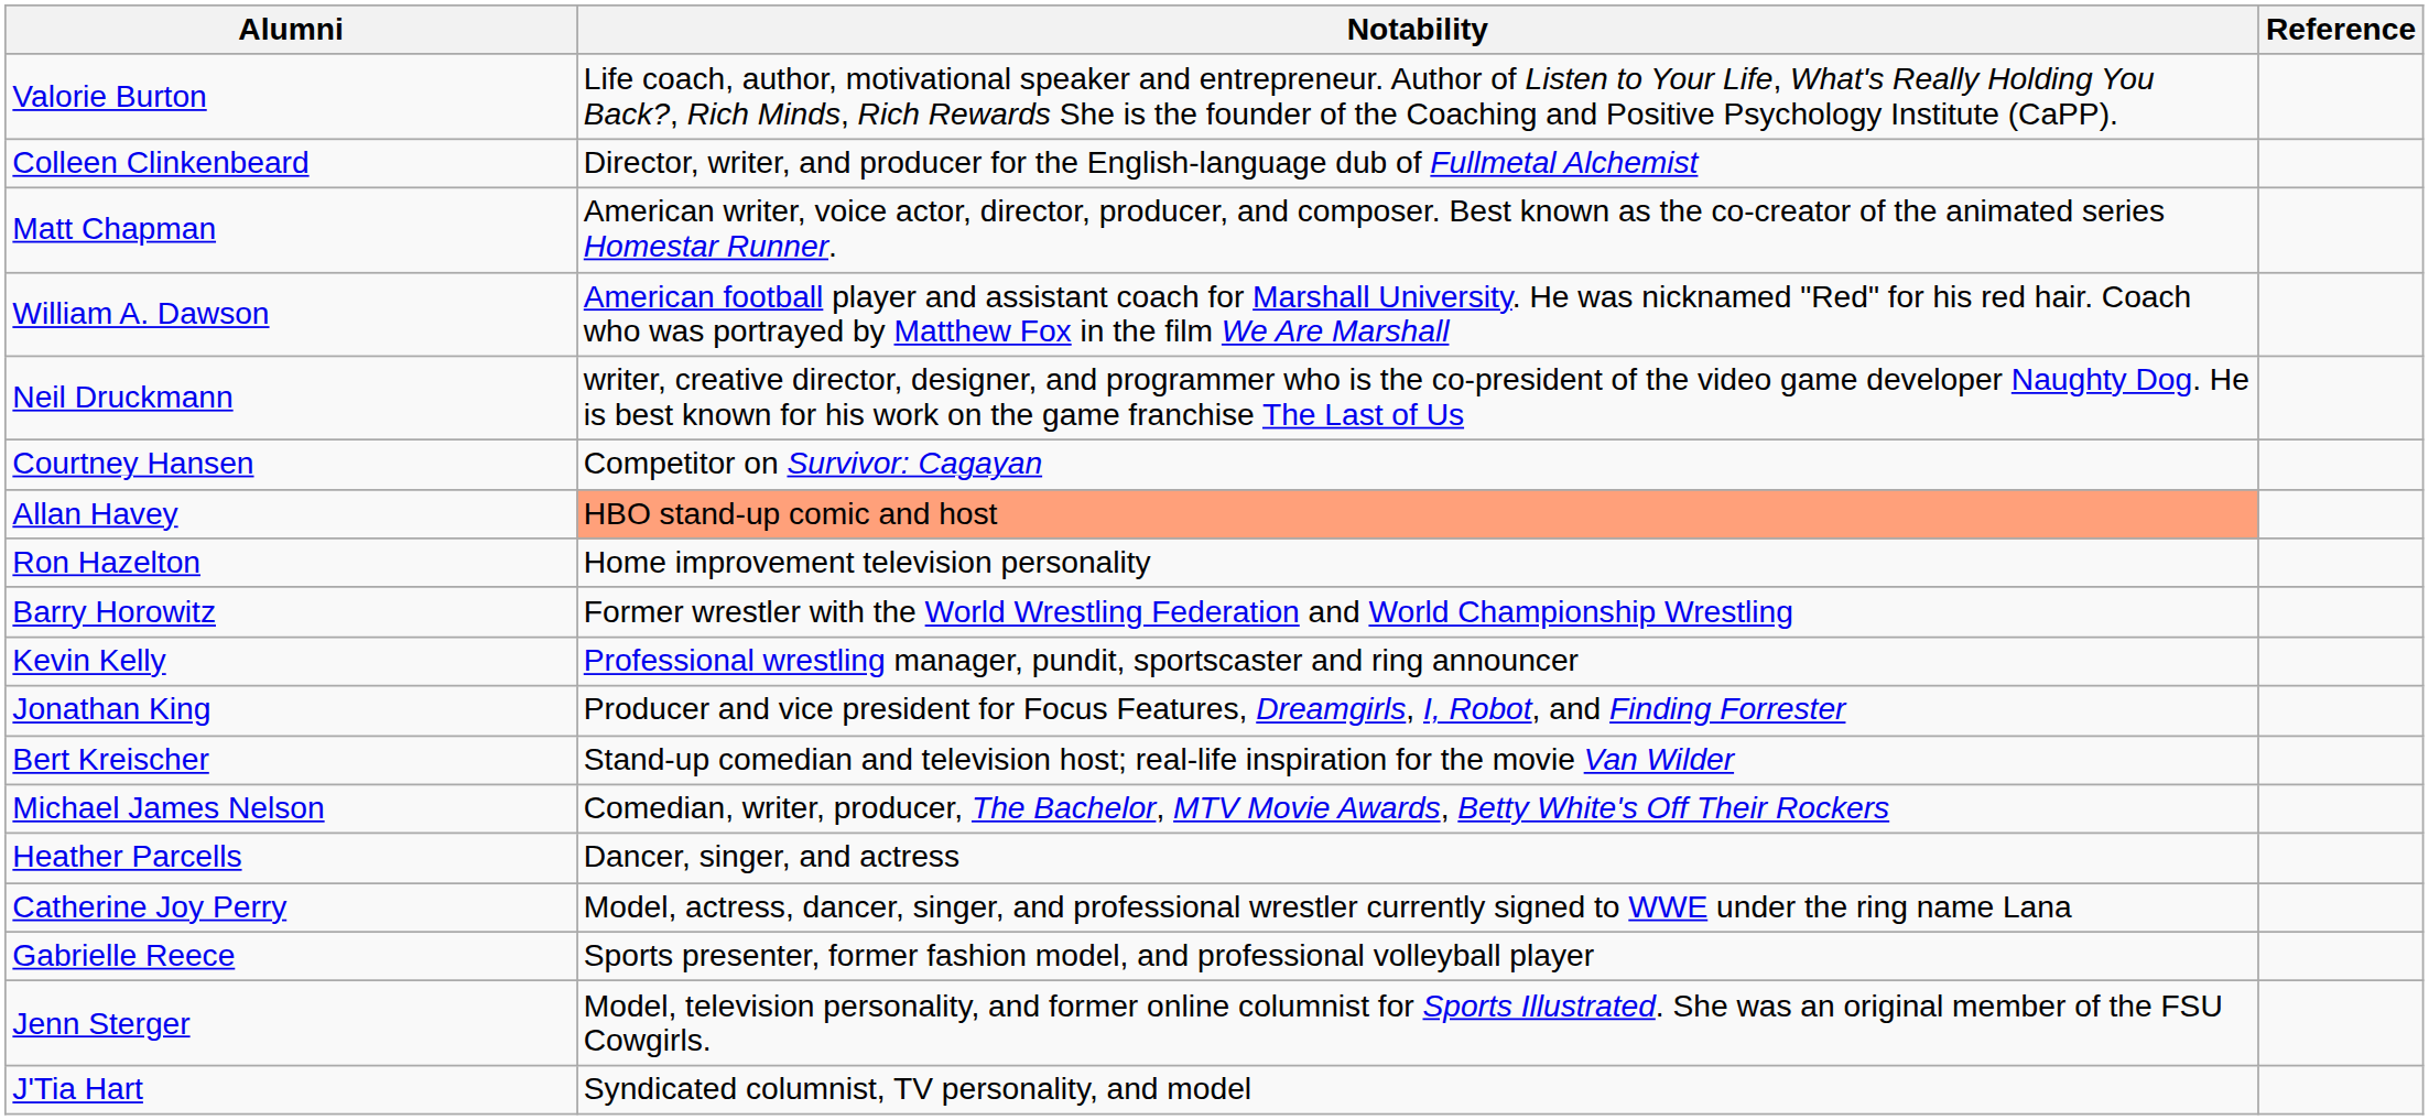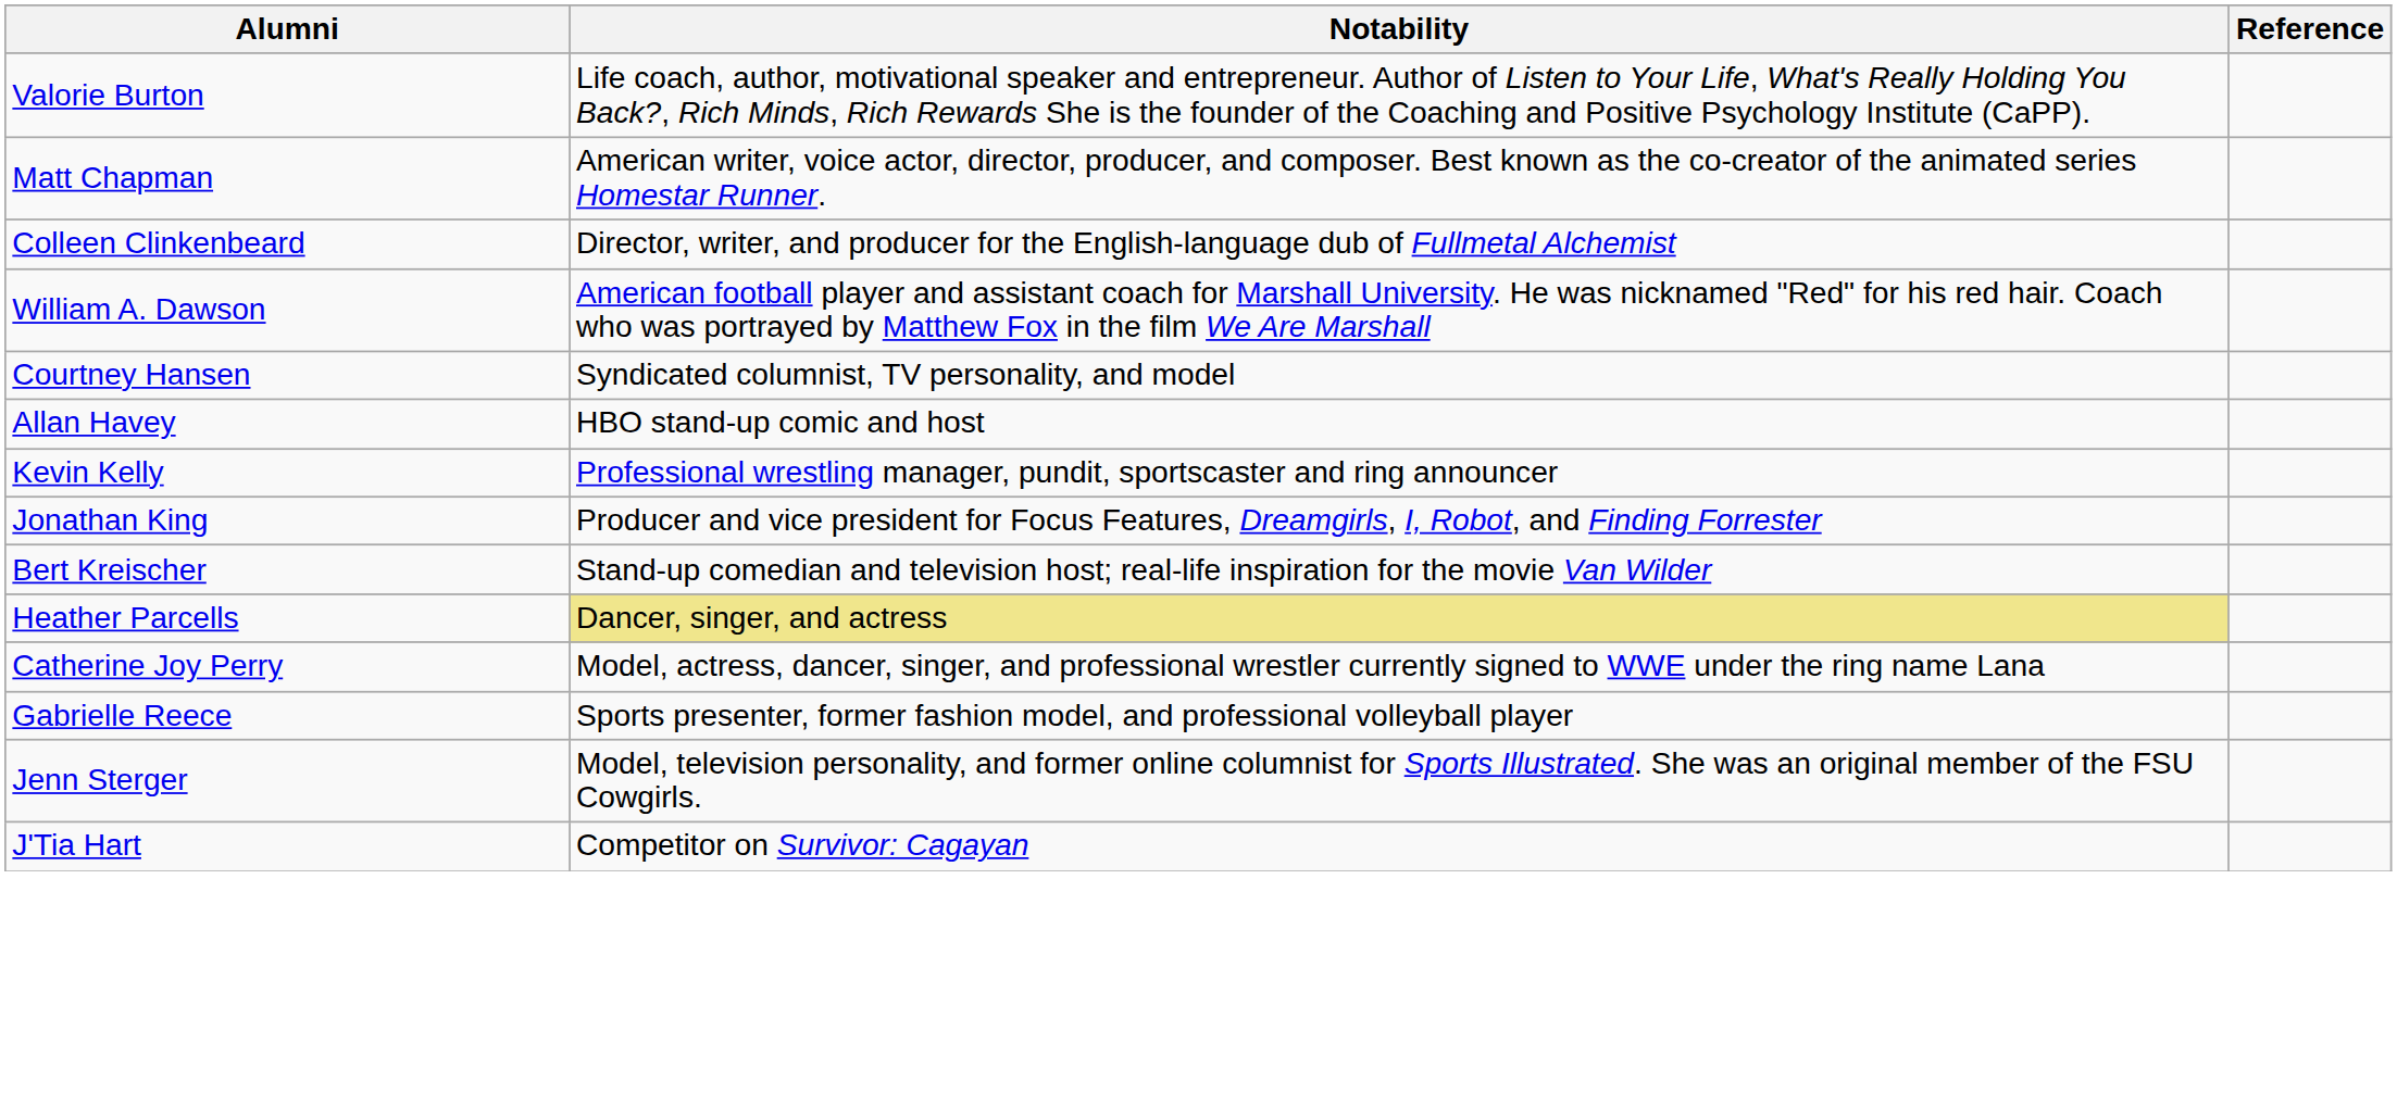rows swapped: Matt Chapman <-> Colleen Clinkenbeard
- row: Neil Druckmann | writer, creative director, designer, and programmer who is the co-president of the video game developer Naughty Dog. He is best known for his work on the game franchise The Last of Us
Courtney Hansen | Notability: Competitor on Survivor: Cagayan -> Syndicated columnist, TV personality, and model
Allan Havey | Notability: lightsalmon background -> no background
- row: Ron Hazelton | Home improvement television personality
- row: Barry Horowitz | Former wrestler with the World Wrestling Federation and World Championship Wrestling
- row: Michael James Nelson | Comedian, writer, producer, The Bachelor, MTV Movie Awards, Betty White's Off Their Rockers
Heather Parcells | Notability: no background -> khaki background
J'Tia Hart | Notability: Syndicated columnist, TV personality, and model -> Competitor on Survivor: Cagayan
